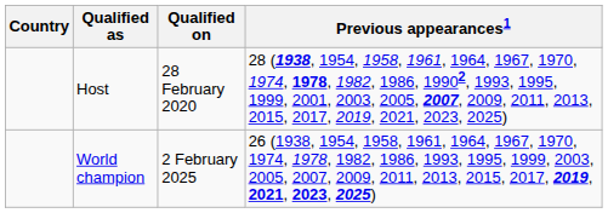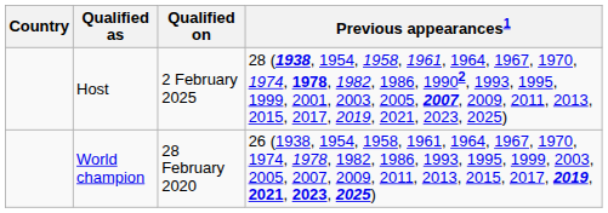Host | Qualified on: 28 February 2020 -> 2 February 2025
World champion | Qualified on: 2 February 2025 -> 28 February 2020
